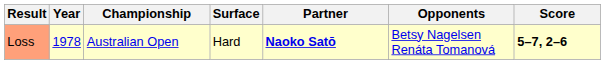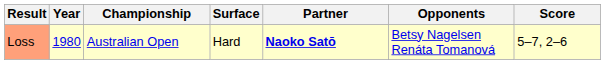Loss | Year: 1978 -> 1980
Loss | Score: bold -> normal
